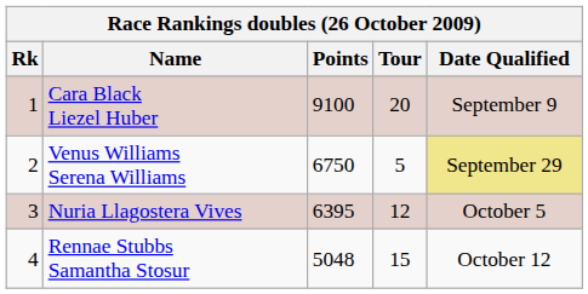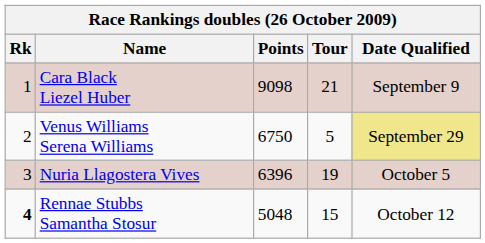Cara Black Liezel Huber | Points: 9100 -> 9098
Cara Black Liezel Huber | Tour: 20 -> 21
Nuria Llagostera Vives | Points: 6395 -> 6396
Nuria Llagostera Vives | Tour: 12 -> 19
Rennae Stubbs Samantha Stosur | Rk: normal -> bold
